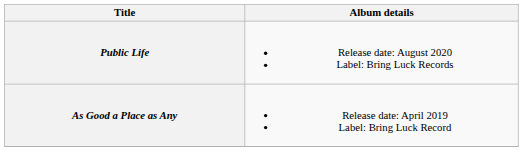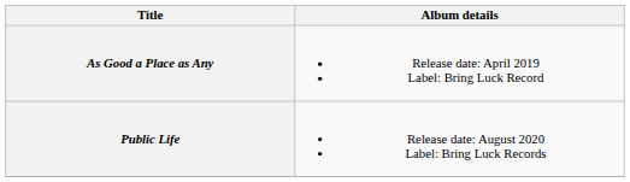rows swapped: As Good a Place as Any <-> Public Life
